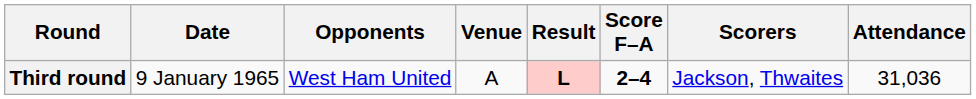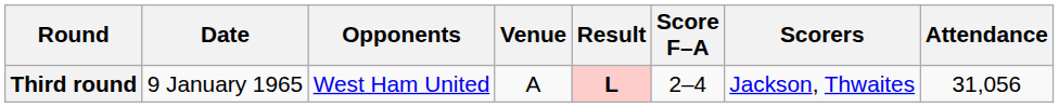Third round | Score F–A: bold -> normal
Third round | Attendance: 31,036 -> 31,056
